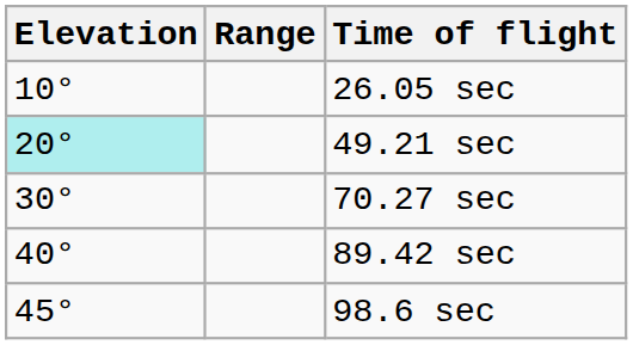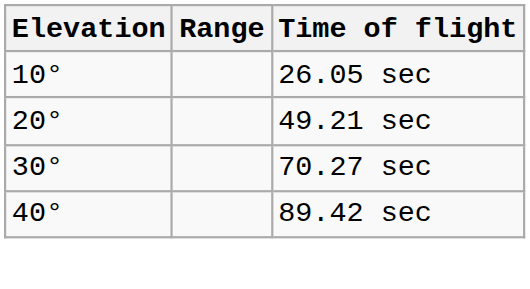49.21 sec | Elevation: paleturquoise background -> no background
- row: 45° | 98.6 sec
